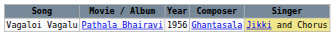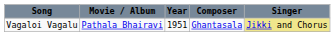Vagaloi Vagalu | Year: 1956 -> 1951
